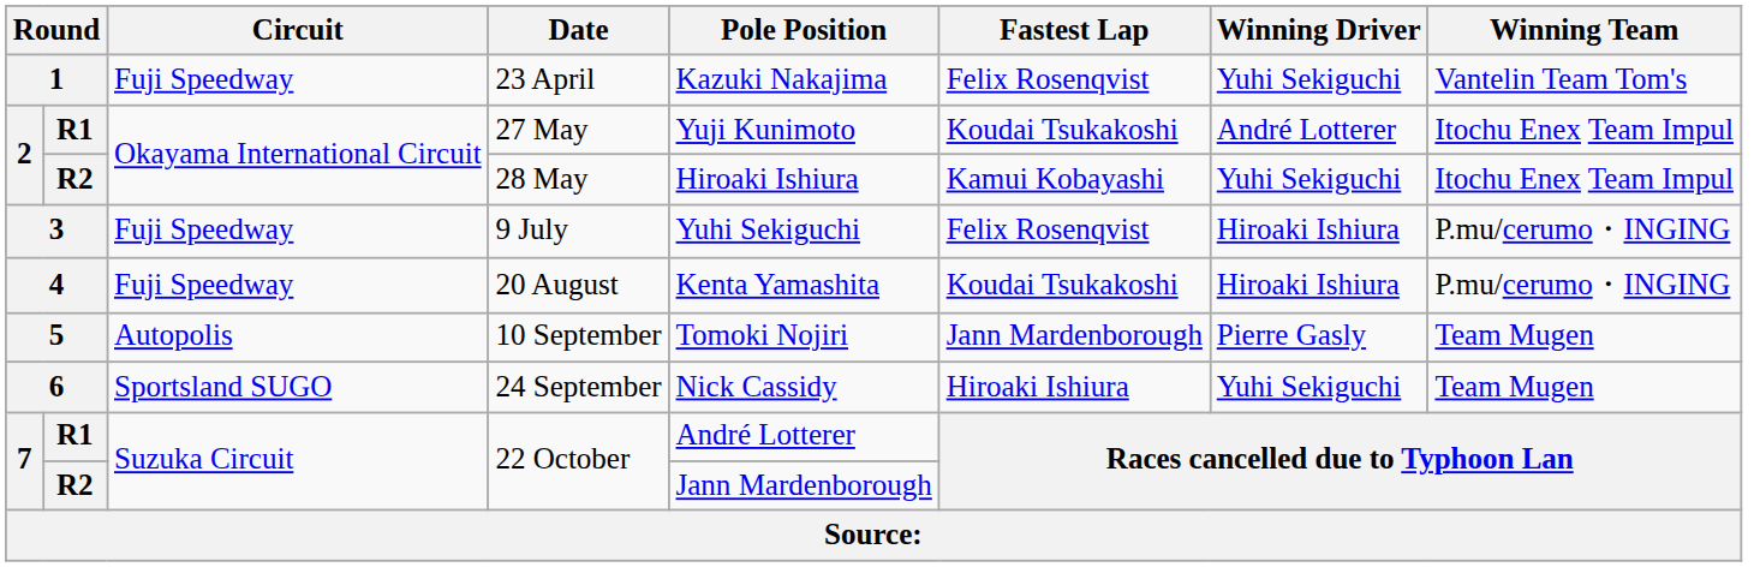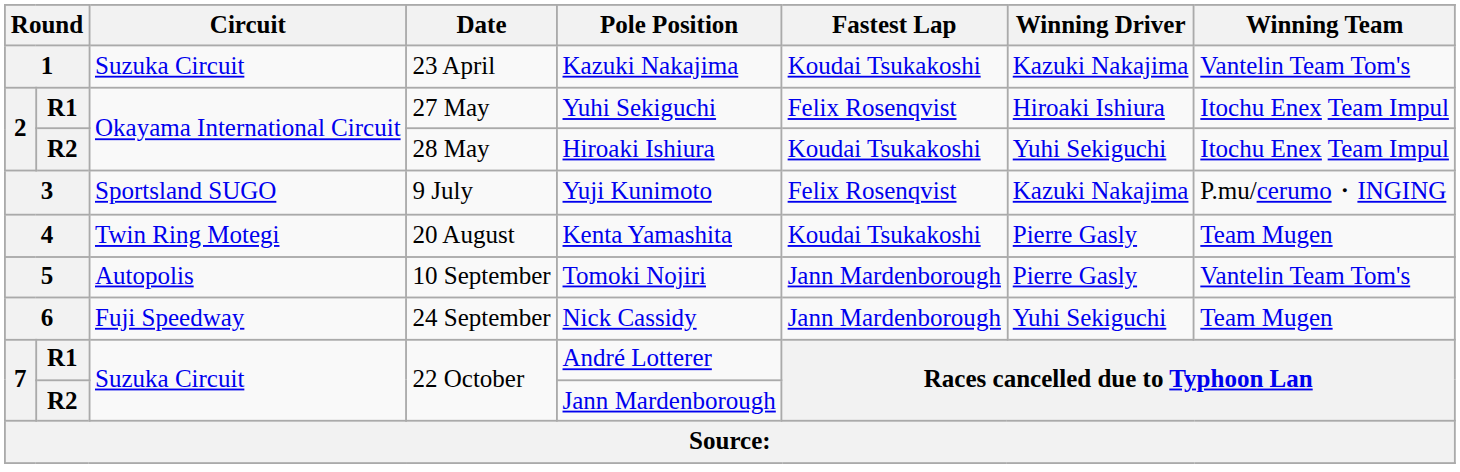23 April | Circuit: Fuji Speedway -> Suzuka Circuit
23 April | Fastest Lap: Felix Rosenqvist -> Koudai Tsukakoshi
23 April | Winning Driver: Yuhi Sekiguchi -> Kazuki Nakajima
27 May | Pole Position: Yuji Kunimoto -> Yuhi Sekiguchi
27 May | Fastest Lap: Koudai Tsukakoshi -> Felix Rosenqvist
27 May | Winning Driver: André Lotterer -> Hiroaki Ishiura
28 May | Fastest Lap: Kamui Kobayashi -> Koudai Tsukakoshi
9 July | Circuit: Fuji Speedway -> Sportsland SUGO
9 July | Pole Position: Yuhi Sekiguchi -> Yuji Kunimoto
9 July | Winning Driver: Hiroaki Ishiura -> Kazuki Nakajima
20 August | Circuit: Fuji Speedway -> Twin Ring Motegi
20 August | Winning Driver: Hiroaki Ishiura -> Pierre Gasly
20 August | Winning Team: P.mu/cerumo・INGING -> Team Mugen
10 September | Winning Team: Team Mugen -> Vantelin Team Tom's
24 September | Circuit: Sportsland SUGO -> Fuji Speedway
24 September | Fastest Lap: Hiroaki Ishiura -> Jann Mardenborough
